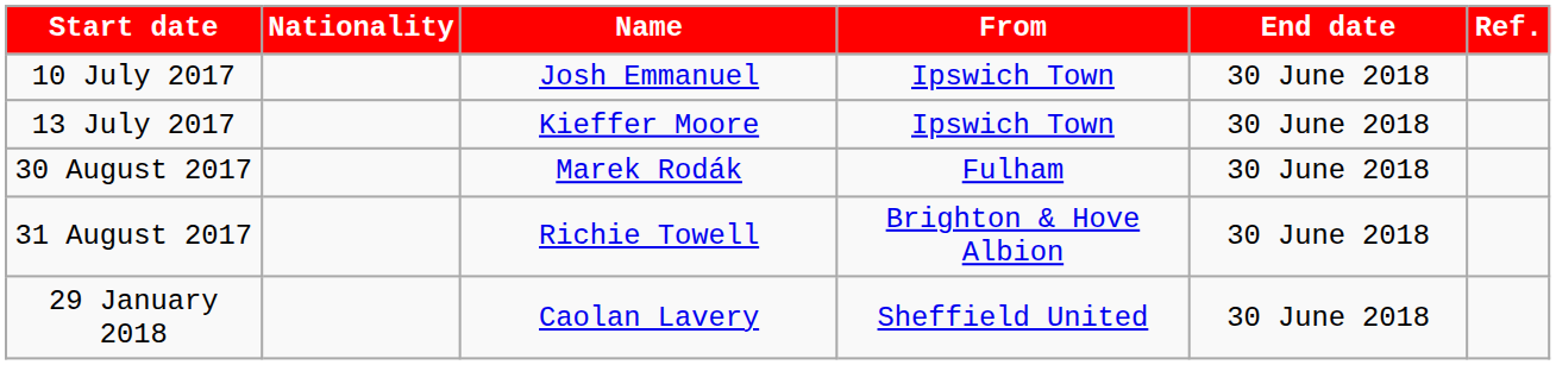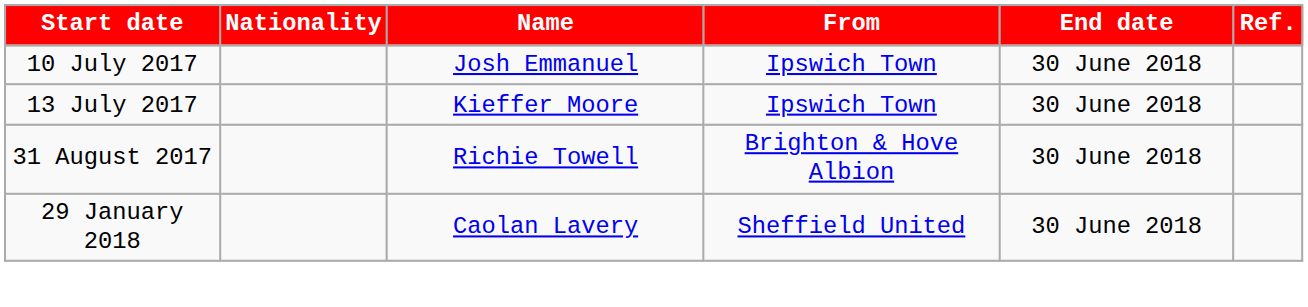- row: 30 August 2017 | Marek Rodák | Fulham | 30 June 2018
